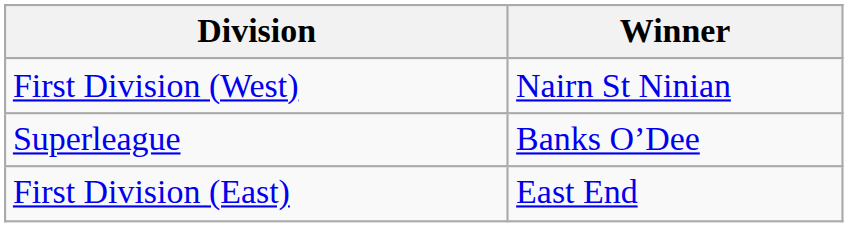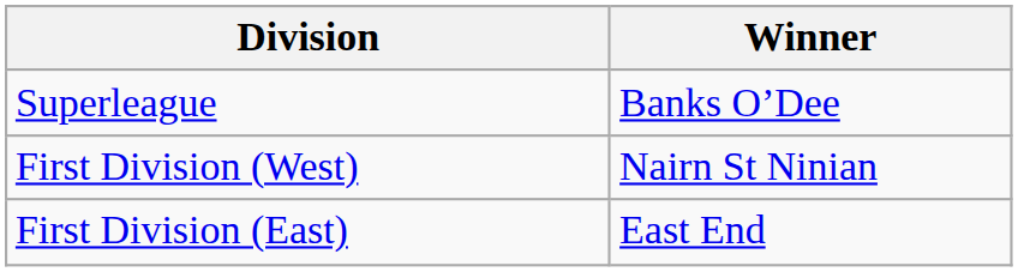rows swapped: Superleague <-> First Division (West)
